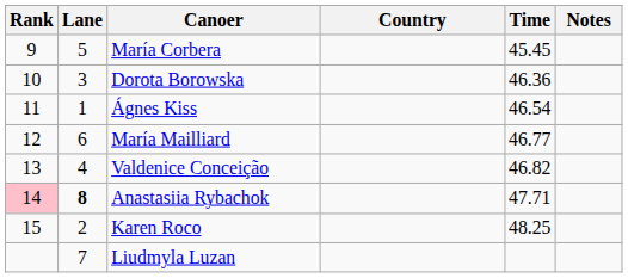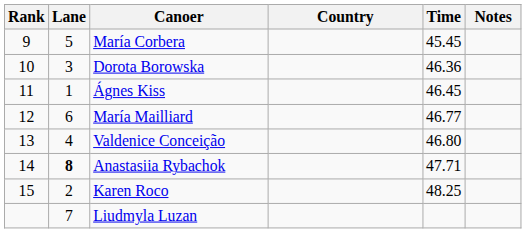Ágnes Kiss | Time: 46.54 -> 46.45
Valdenice Conceição | Time: 46.82 -> 46.80
Anastasiia Rybachok | Rank: pink background -> no background
